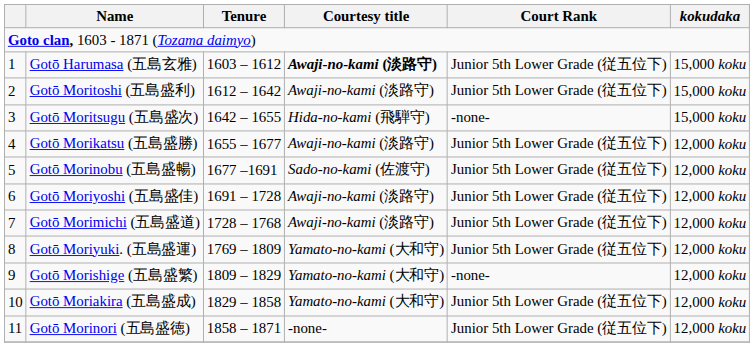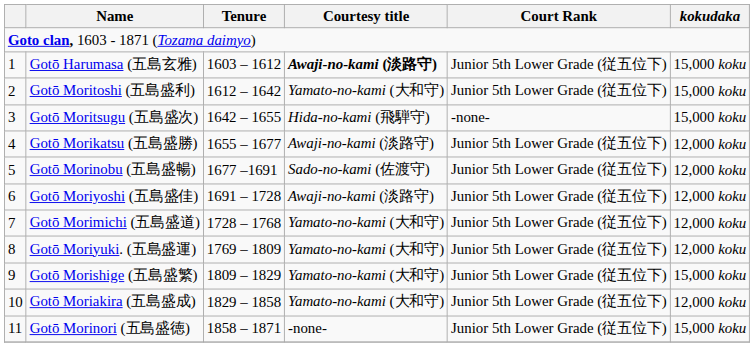Gotō Moritoshi (五島盛利) | Courtesy title: Awaji-no-kami (淡路守) -> Yamato-no-kami (大和守)
Gotō Morimichi (五島盛道) | Courtesy title: Awaji-no-kami (淡路守) -> Yamato-no-kami (大和守)
Gotō Morishige (五島盛繁) | Court Rank: -none- -> Junior 5th Lower Grade (従五位下)
Gotō Morishige (五島盛繁) | kokudaka: 12,000 koku -> 15,000 koku
Gotō Morinori (五島盛徳) | kokudaka: 12,000 koku -> 15,000 koku
